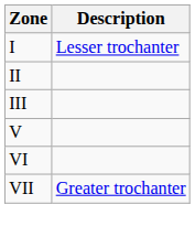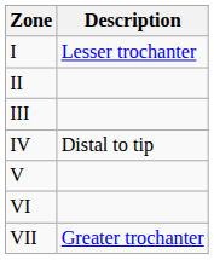+ row: IV | Distal to tip
